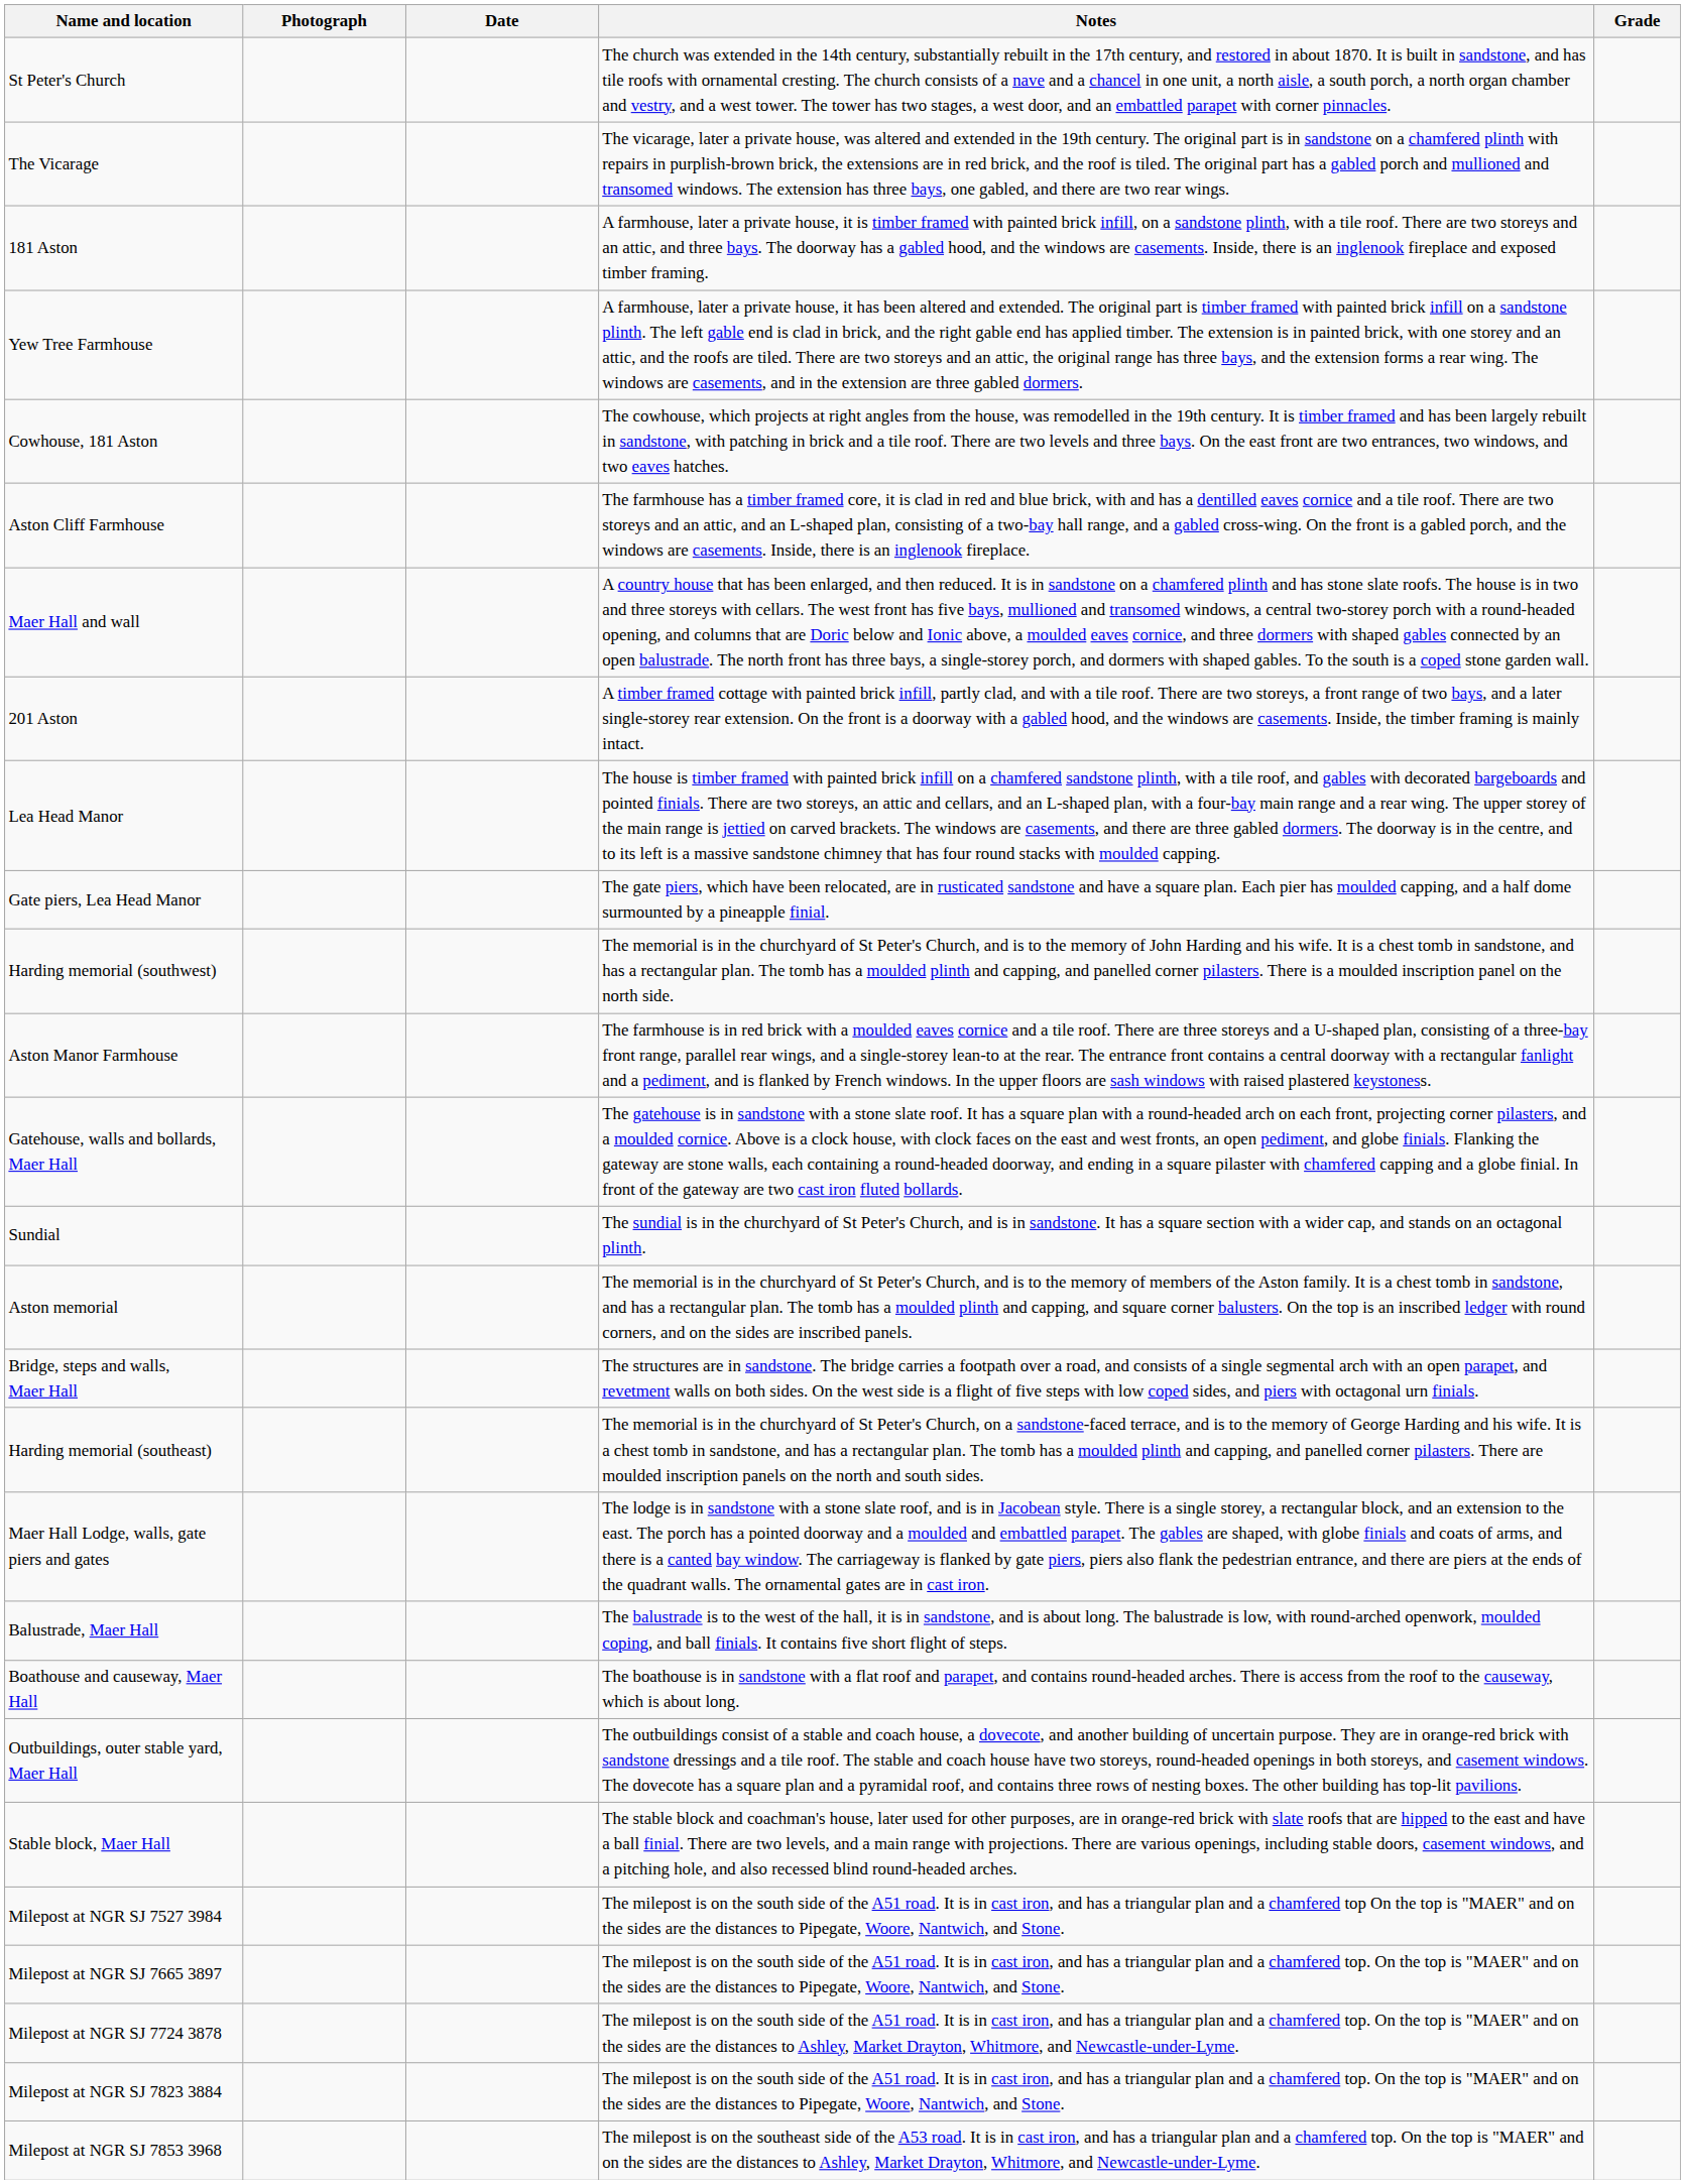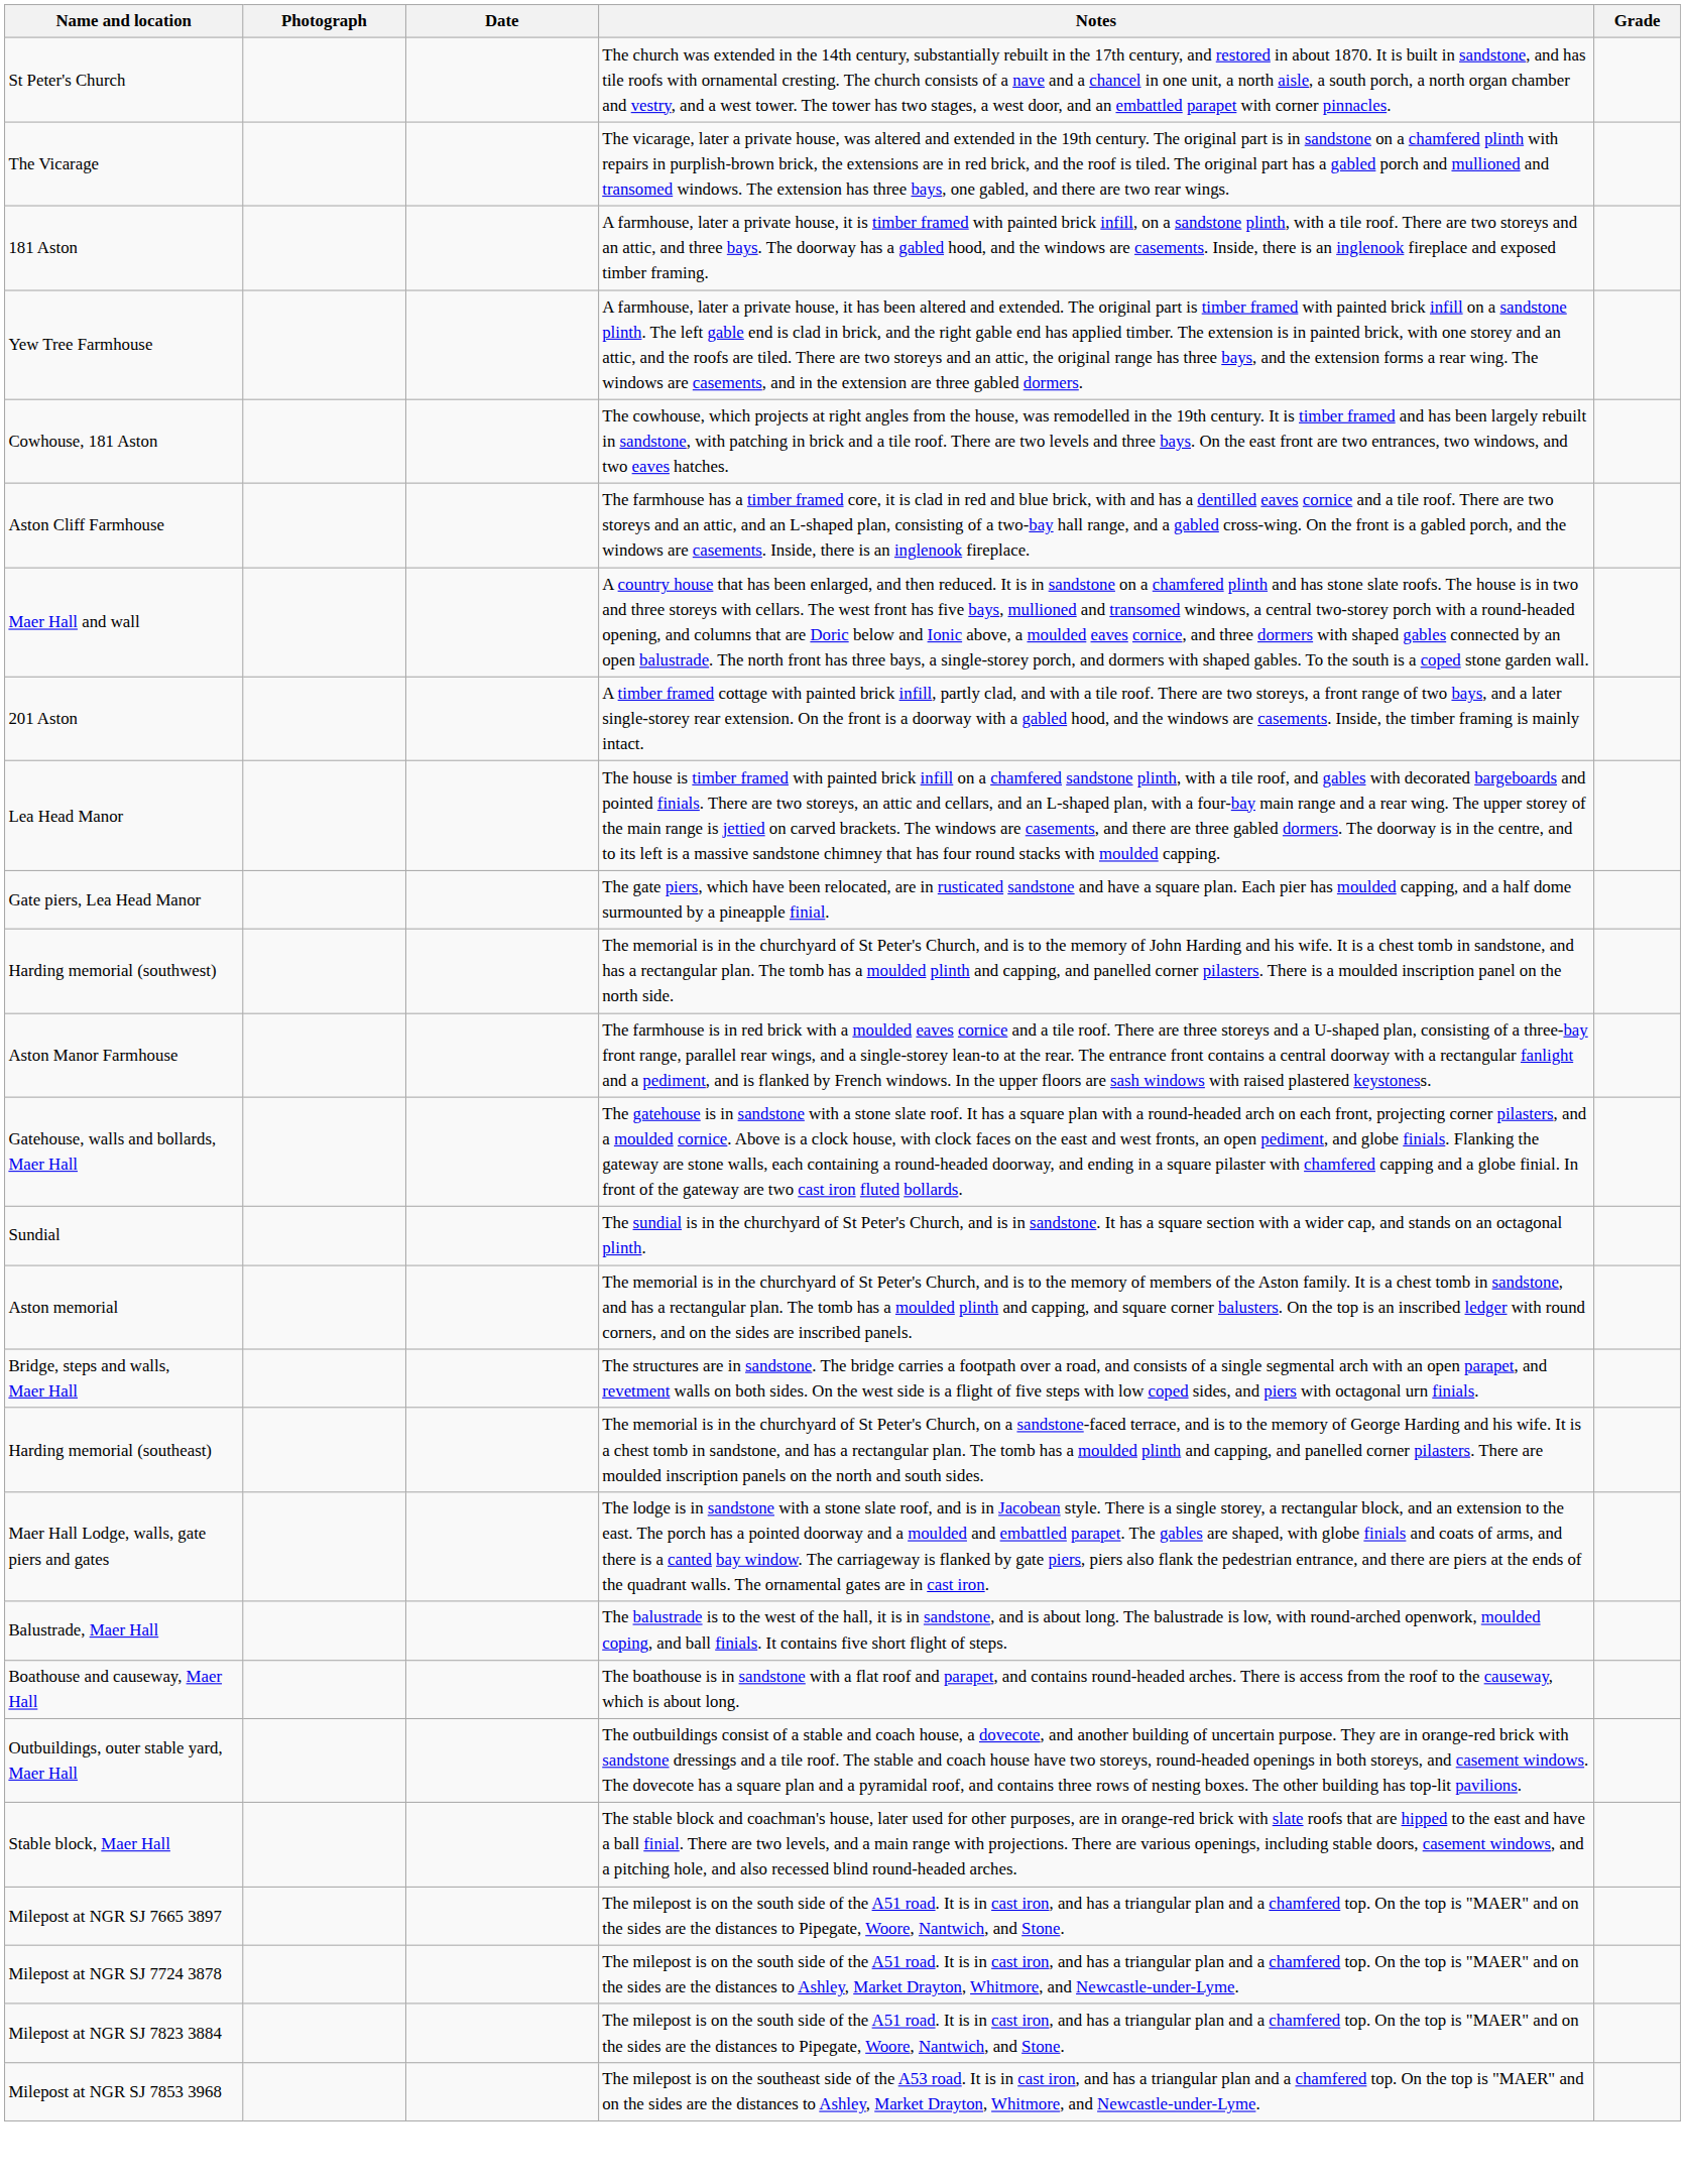- row: Milepost at NGR SJ 7527 3984 | The milepost is on the south side of the A51 road. It is in cast iron, and has a triangular plan and a chamfered top On the top is "MAER" and on the sides are the distances to Pipegate, Woore, Nantwich, and Stone.
